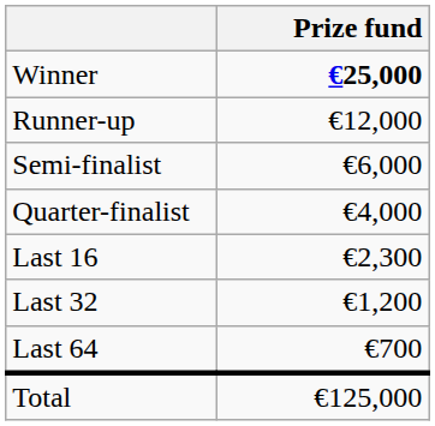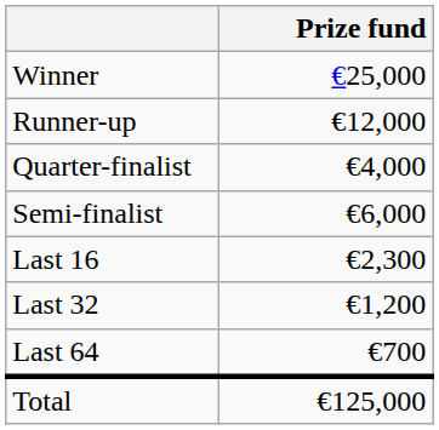Winner | Prize fund: bold -> normal
rows swapped: Semi-finalist <-> Quarter-finalist
